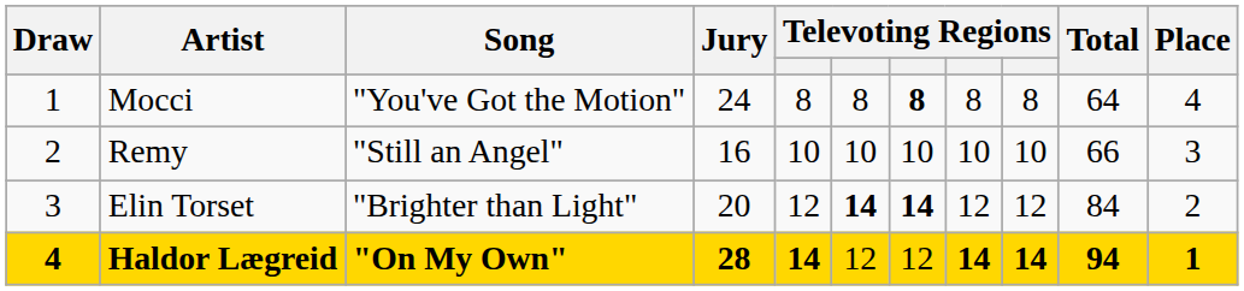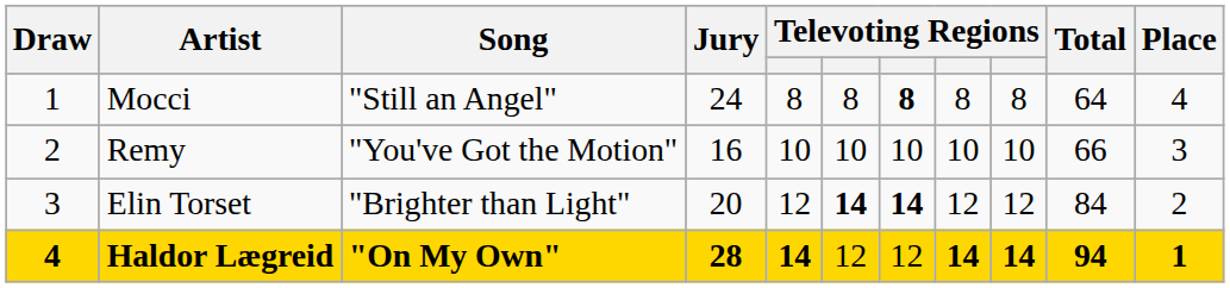Mocci | Song: "You've Got the Motion" -> "Still an Angel"
Remy | Song: "Still an Angel" -> "You've Got the Motion"
